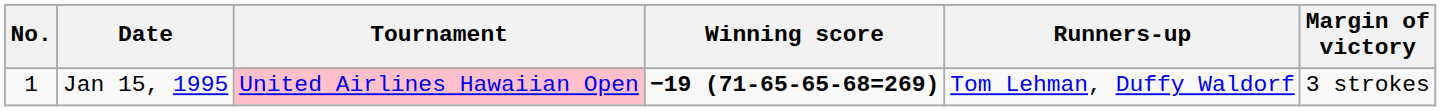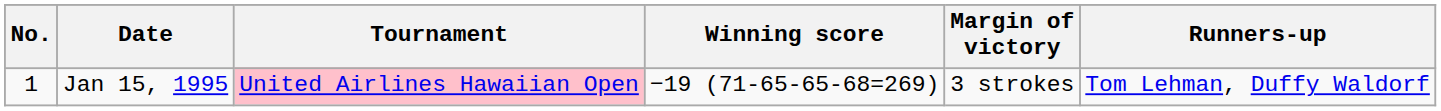columns swapped: Margin of victory <-> Runners-up
Jan 15, 1995 | Winning score: bold -> normal
